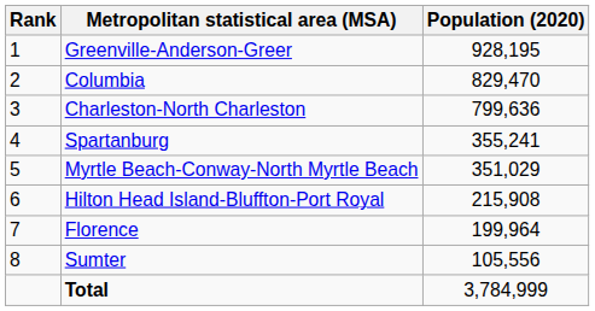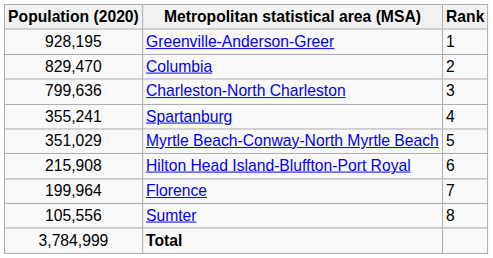columns swapped: Rank <-> Population (2020)
